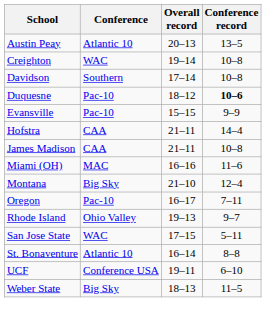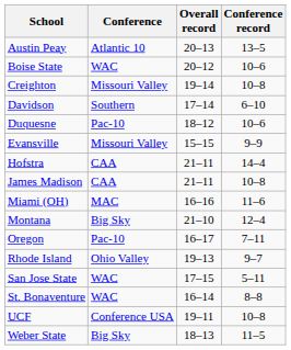+ row: Boise State | WAC | 20–12 | 10–6
Creighton | Conference: WAC -> Missouri Valley
Davidson | Conference record: 10–8 -> 6–10
Duquesne | Conference record: bold -> normal
Evansville | Conference: Pac-10 -> Missouri Valley
St. Bonaventure | Conference: Atlantic 10 -> WAC
UCF | Conference record: 6–10 -> 10–8
